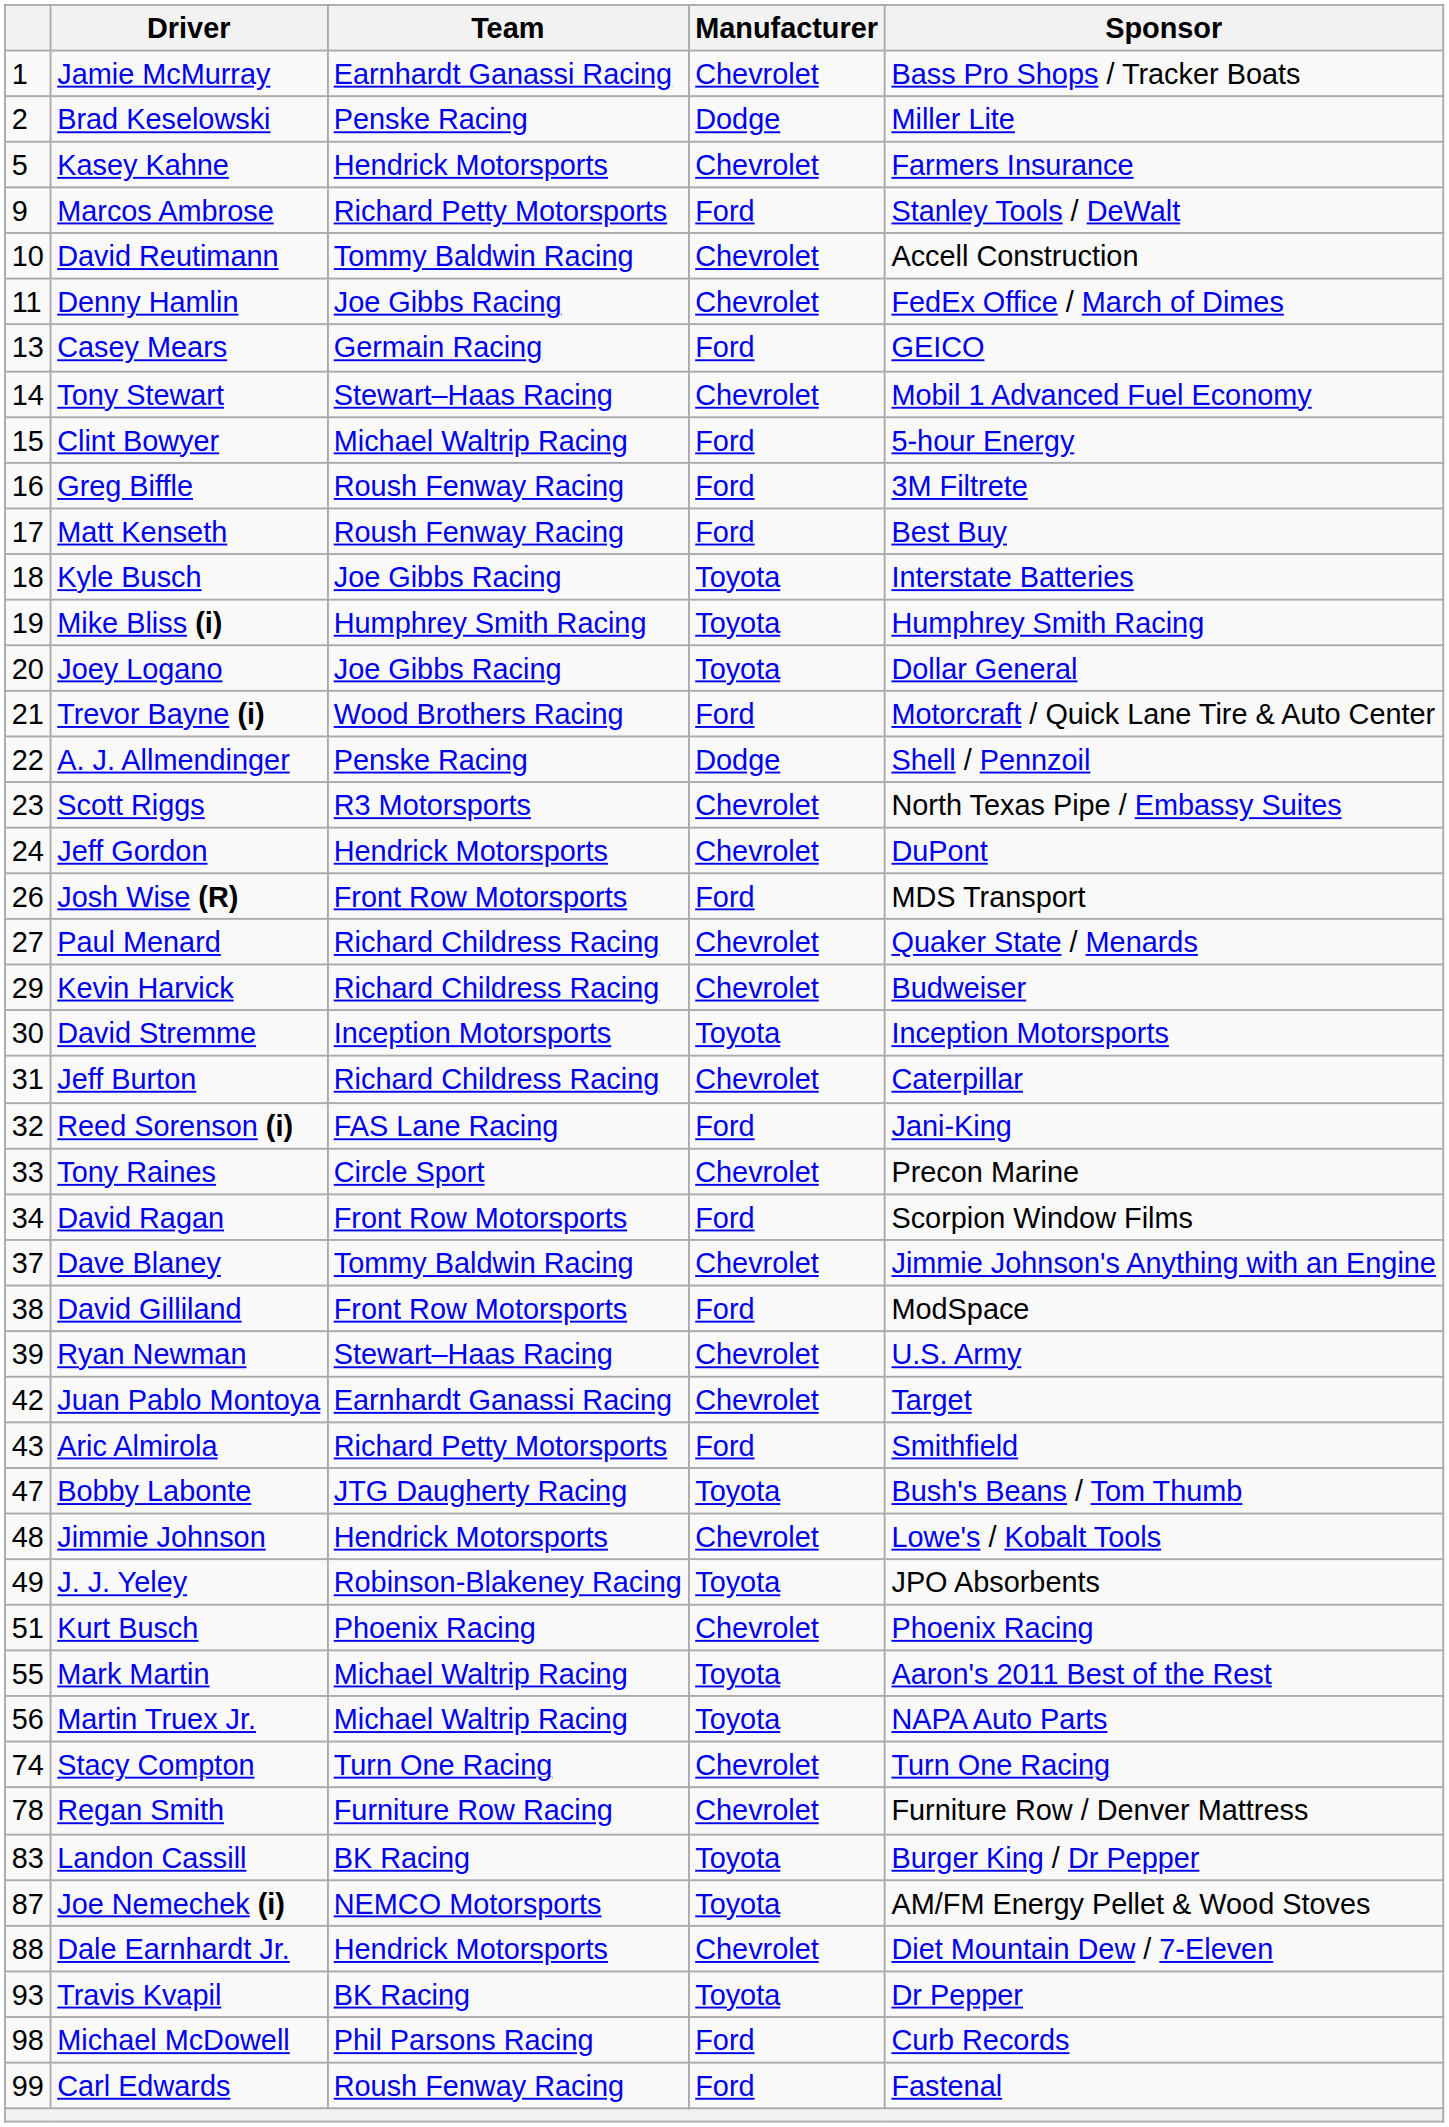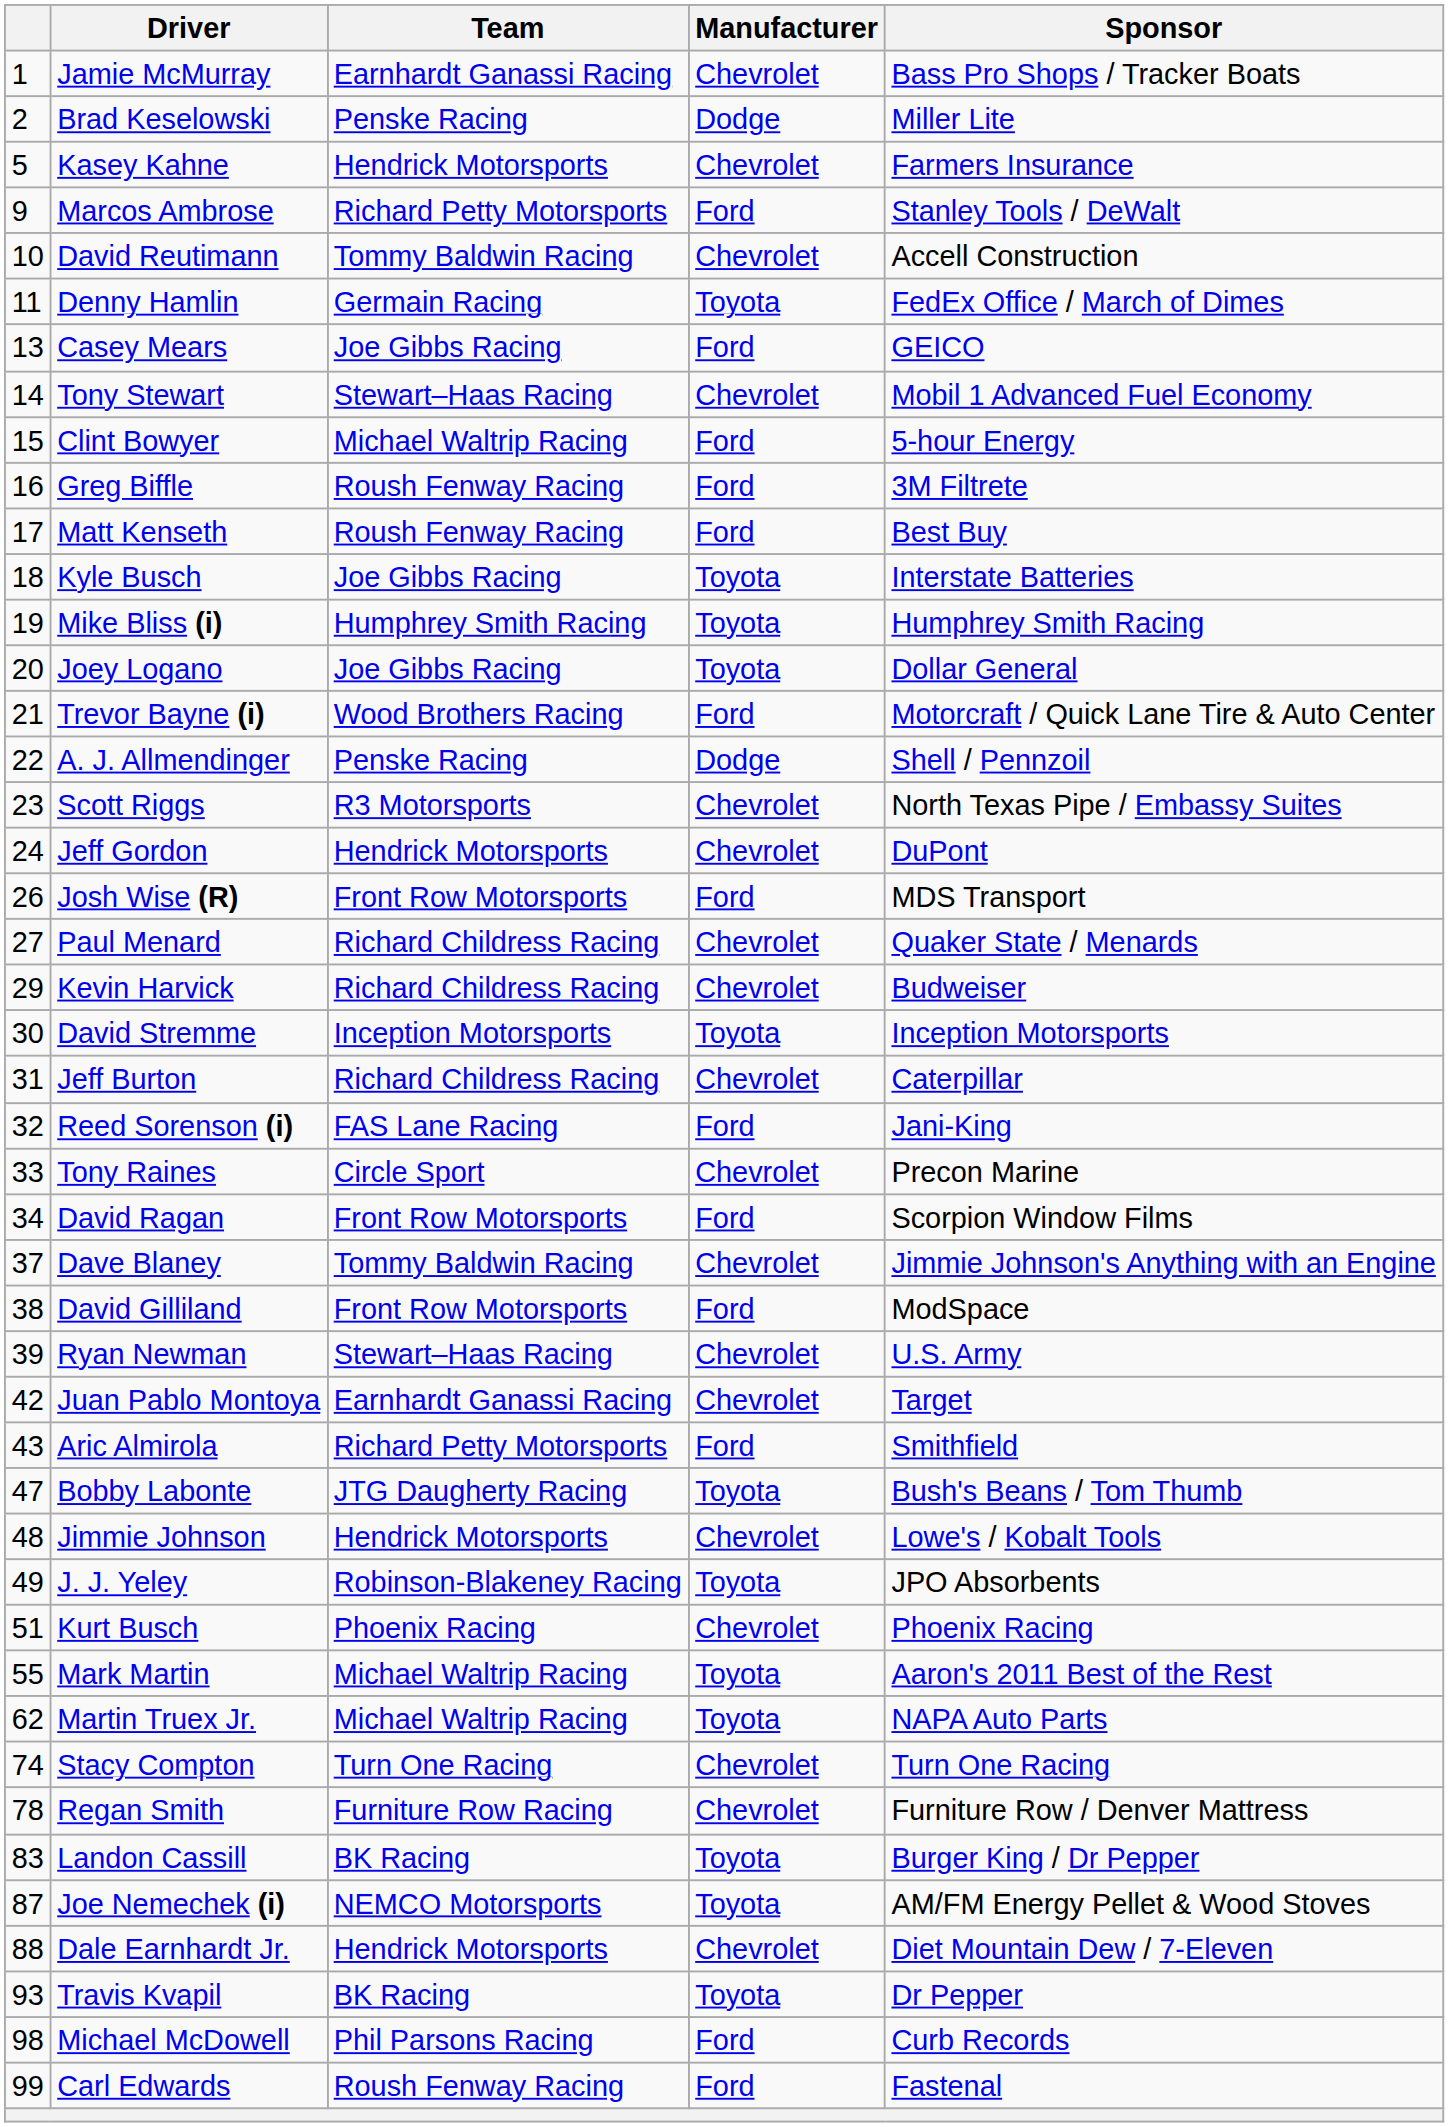Denny Hamlin | Team: Joe Gibbs Racing -> Germain Racing
Denny Hamlin | Manufacturer: Chevrolet -> Toyota
Casey Mears | Team: Germain Racing -> Joe Gibbs Racing
Martin Truex Jr. | column 1: 56 -> 62
